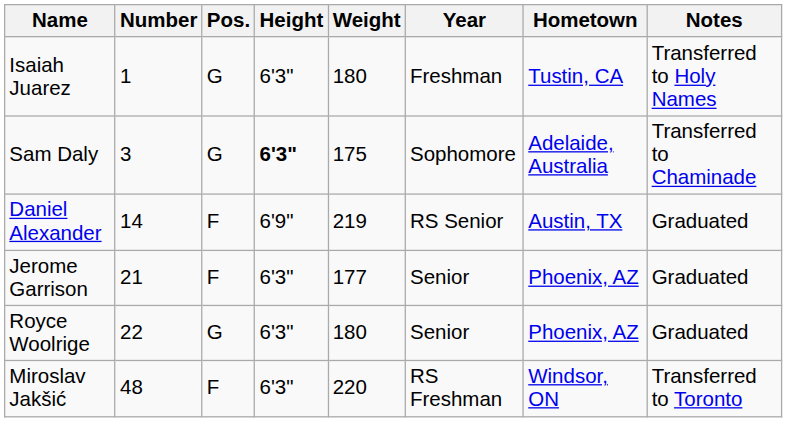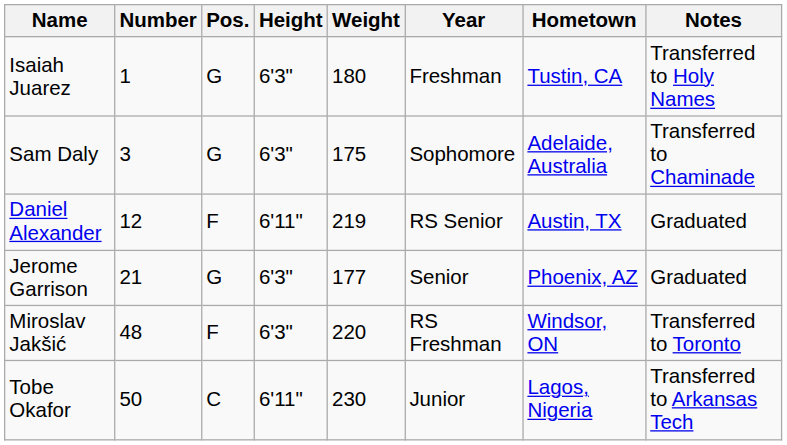Sam Daly | Height: bold -> normal
Daniel Alexander | Number: 14 -> 12
Daniel Alexander | Height: 6'9" -> 6'11"
Jerome Garrison | Pos.: F -> G
- row: Royce Woolrige | 22 | G | 6'3" | 180 | Senior | Phoenix, AZ | Graduated
+ row: Tobe Okafor | 50 | C | 6'11" | 230 | Junior | Lagos, Nigeria | Transferred to Arkansas Tech
